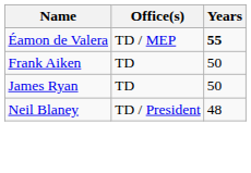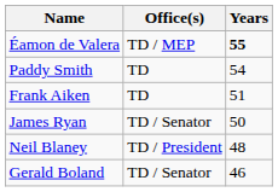+ row: Paddy Smith | TD | 54
Frank Aiken | Years: 50 -> 51
James Ryan | Office(s): TD -> TD / Senator
+ row: Gerald Boland | TD / Senator | 46
